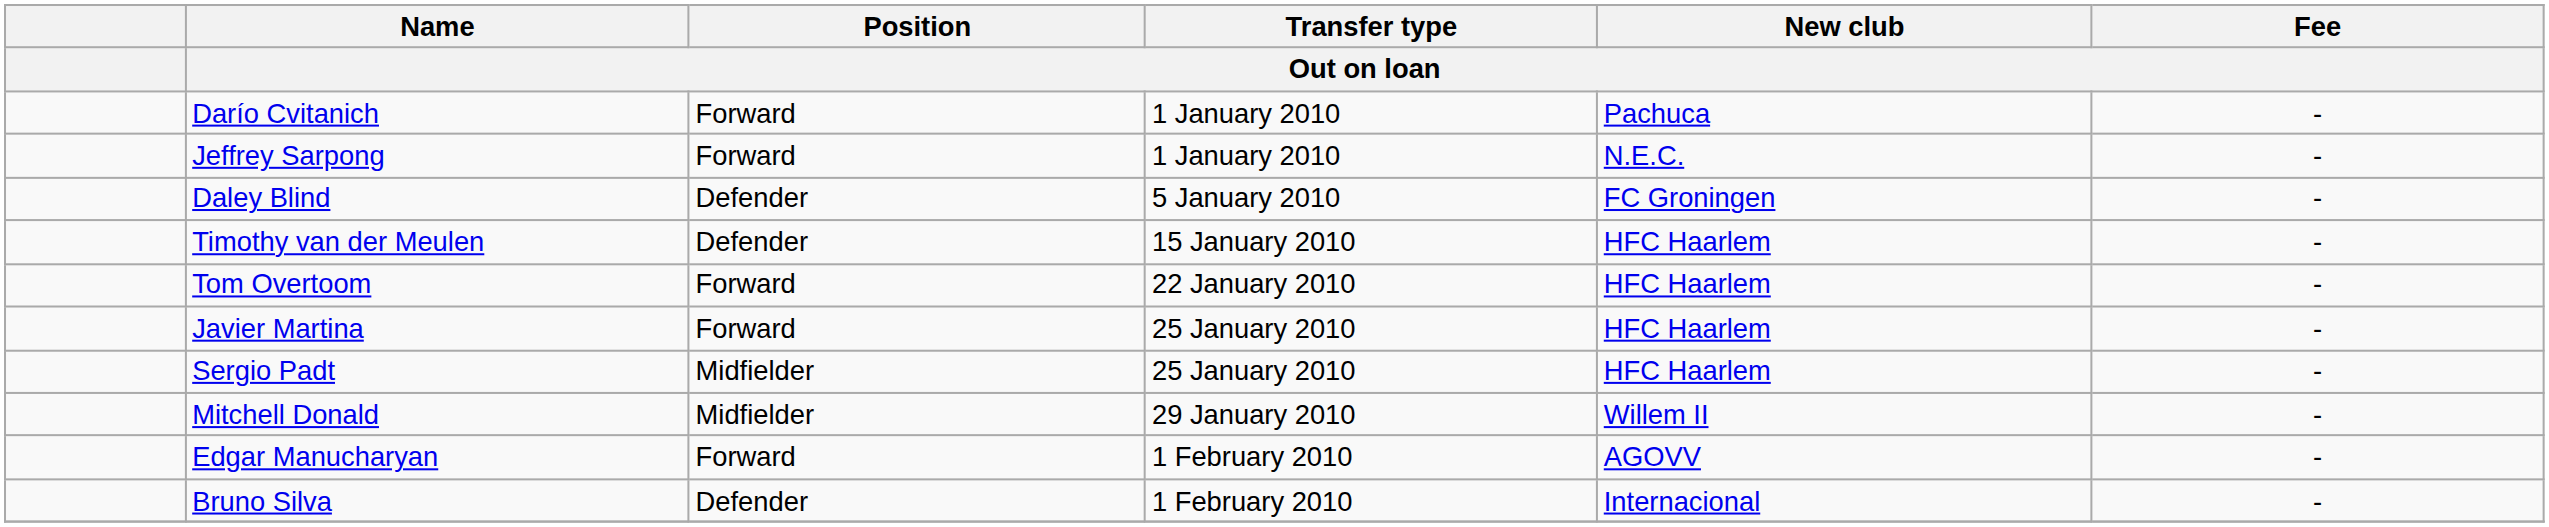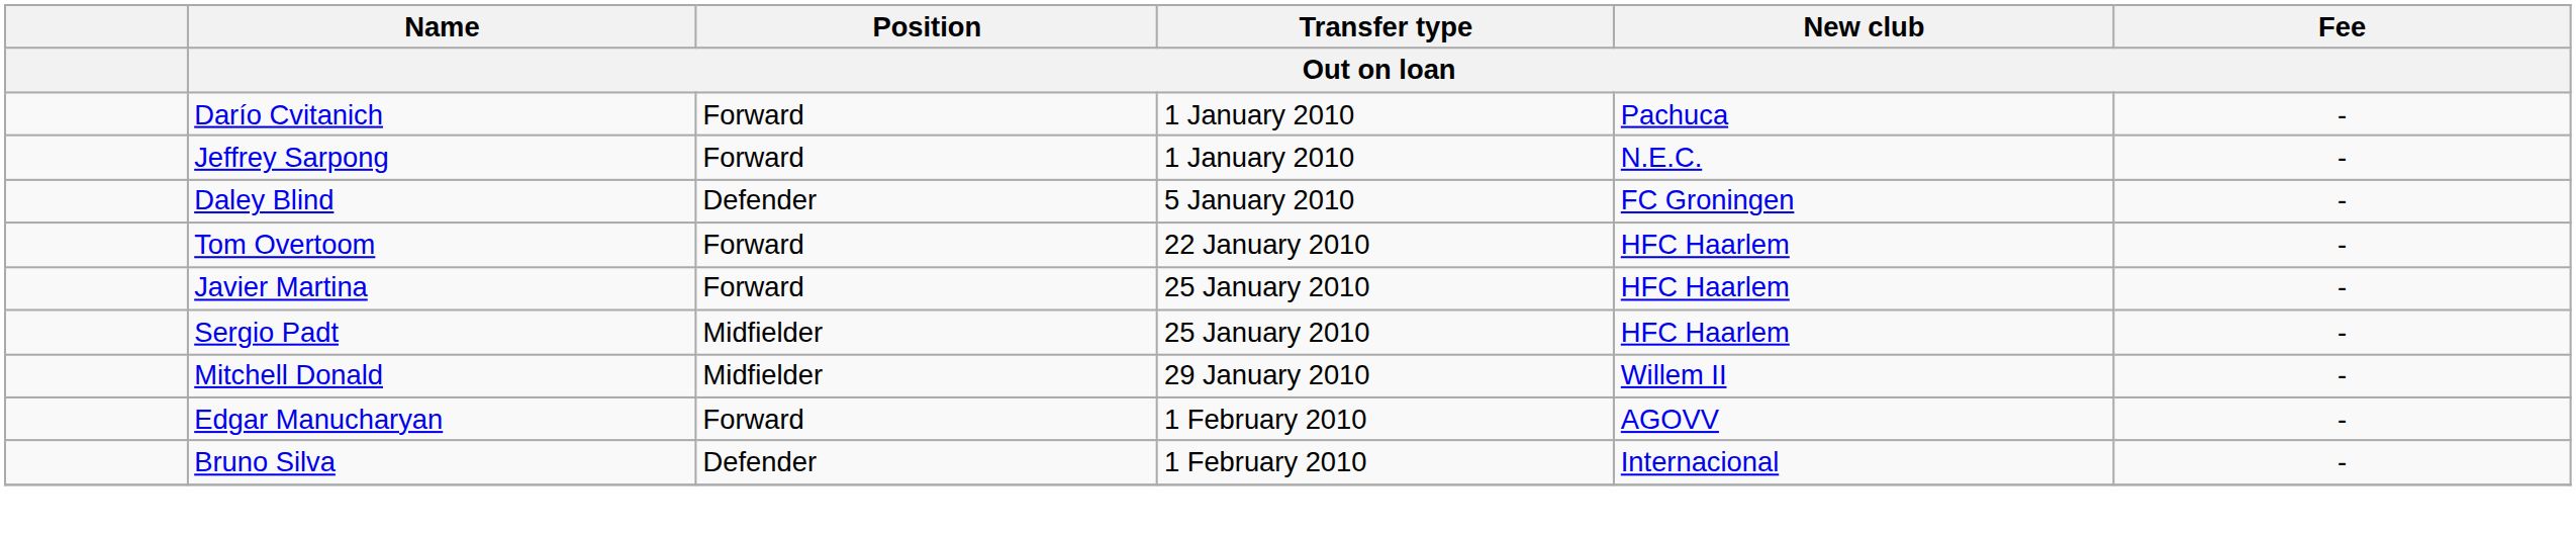- row: Timothy van der Meulen | Defender | 15 January 2010 | HFC Haarlem | -
